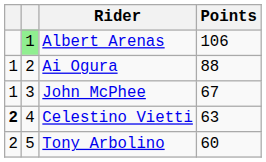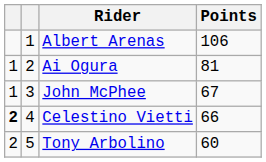Albert Arenas | column 2: lightgreen background -> no background
Ai Ogura | Points: 88 -> 81
Celestino Vietti | Points: 63 -> 66
